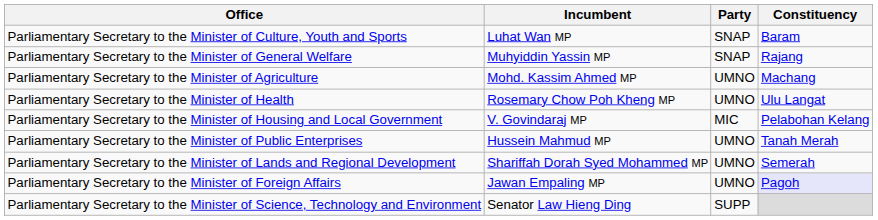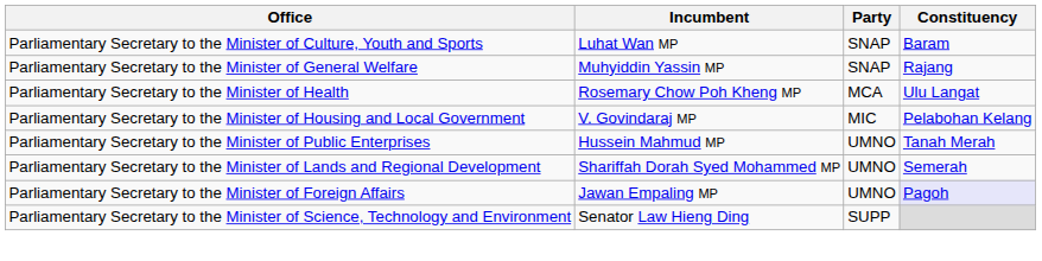- row: Parliamentary Secretary to the Minister of Agriculture | Mohd. Kassim Ahmed MP | UMNO | Machang
Parliamentary Secretary to the Minister of Health | Party: UMNO -> MCA
